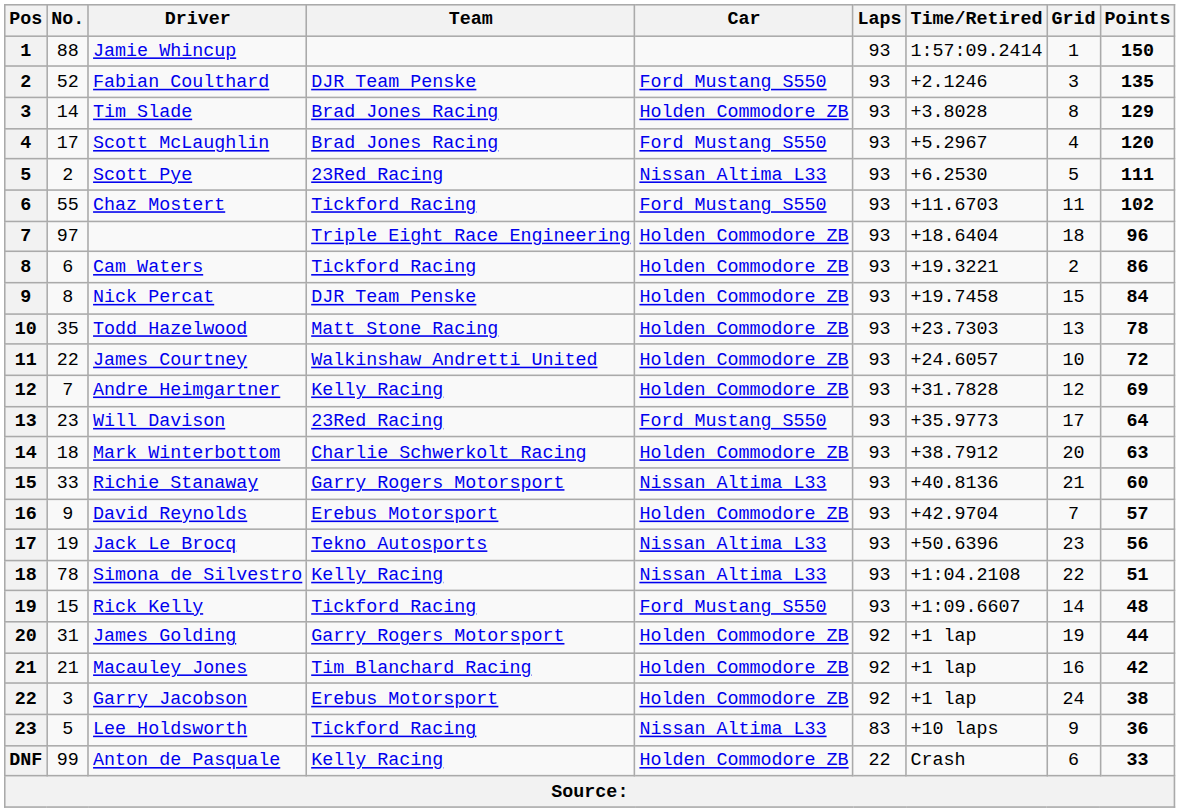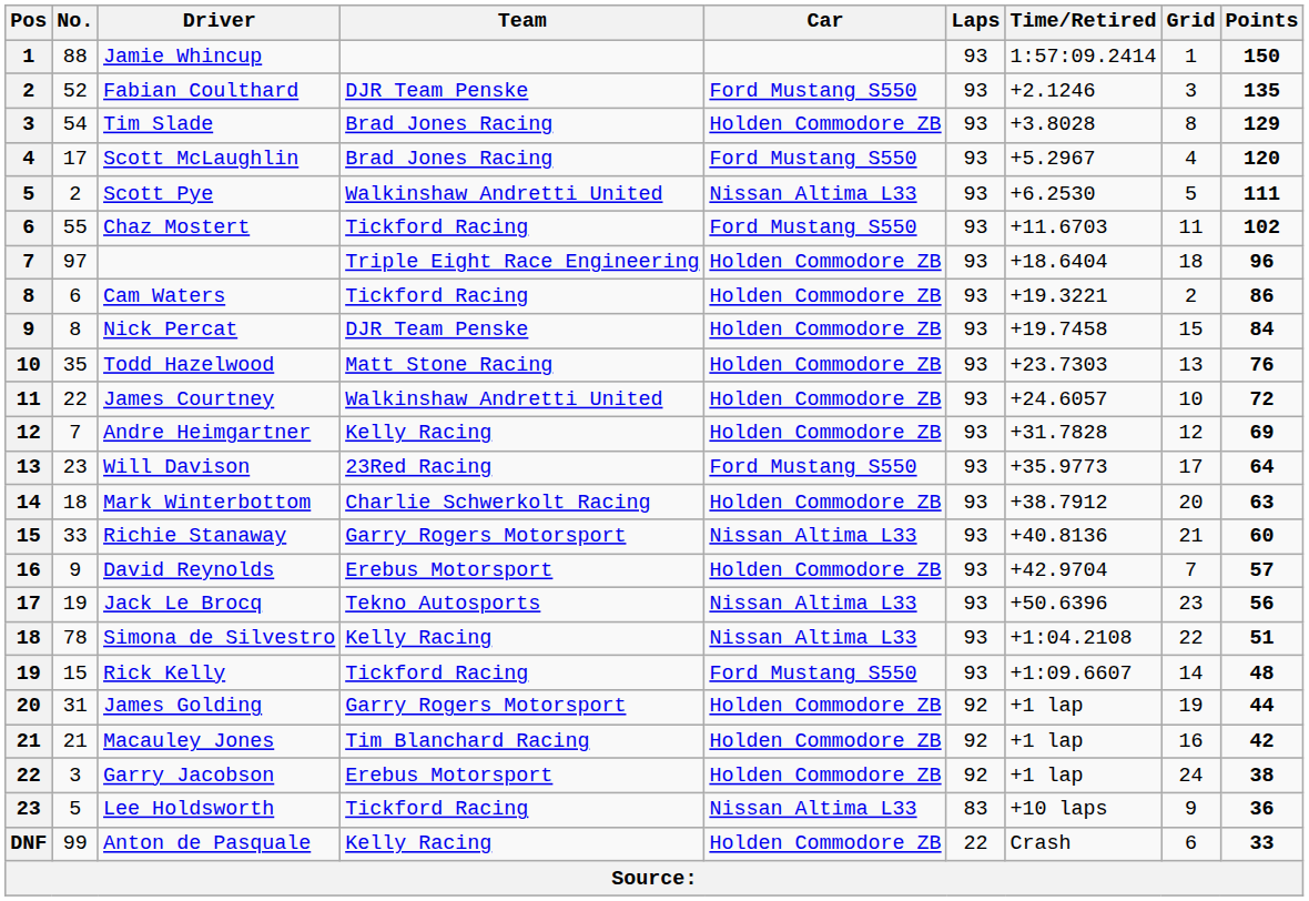Tim Slade | No.: 14 -> 54
Scott Pye | Team: 23Red Racing -> Walkinshaw Andretti United
Todd Hazelwood | Points: 78 -> 76
